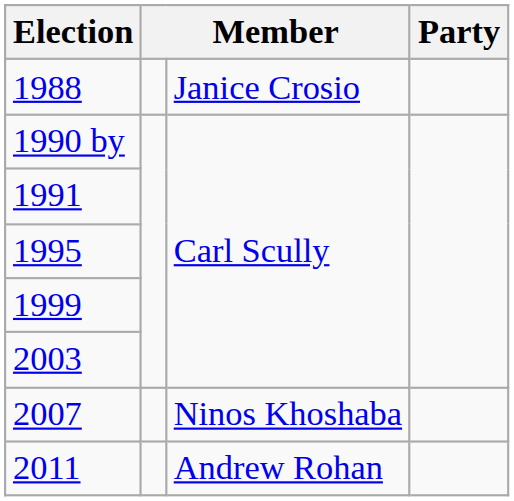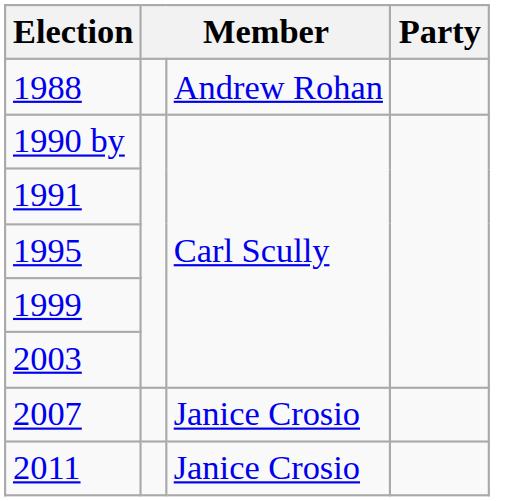1988 | column 3: Janice Crosio -> Andrew Rohan
2007 | column 3: Ninos Khoshaba -> Janice Crosio
2011 | column 3: Andrew Rohan -> Janice Crosio
